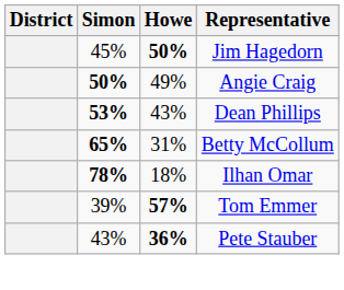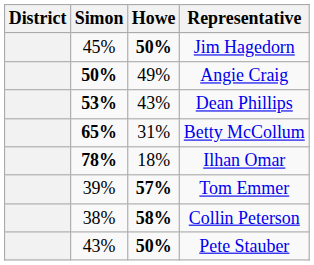+ row: 38% | 58% | Collin Peterson
Pete Stauber | Howe: 36% -> 50%
